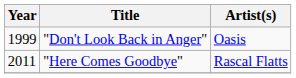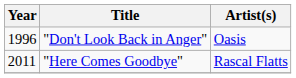"Don't Look Back in Anger" | Year: 1999 -> 1996
